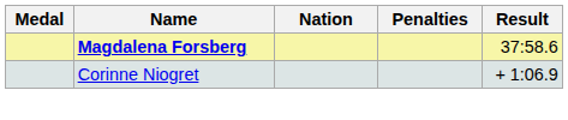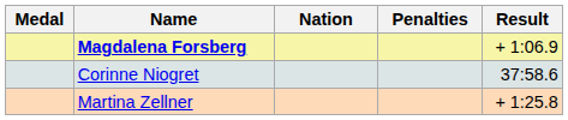Magdalena Forsberg | Result: 37:58.6 -> + 1:06.9
Corinne Niogret | Result: + 1:06.9 -> 37:58.6
+ row: Martina Zellner | + 1:25.8
